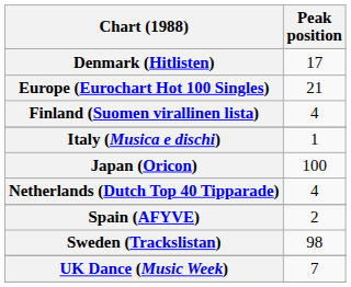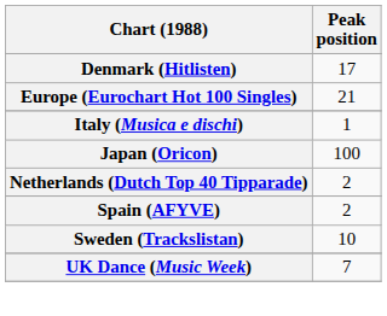- row: Finland (Suomen virallinen lista) | 4
Netherlands (Dutch Top 40 Tipparade) | Peak position: 4 -> 2
Sweden (Trackslistan) | Peak position: 98 -> 10
